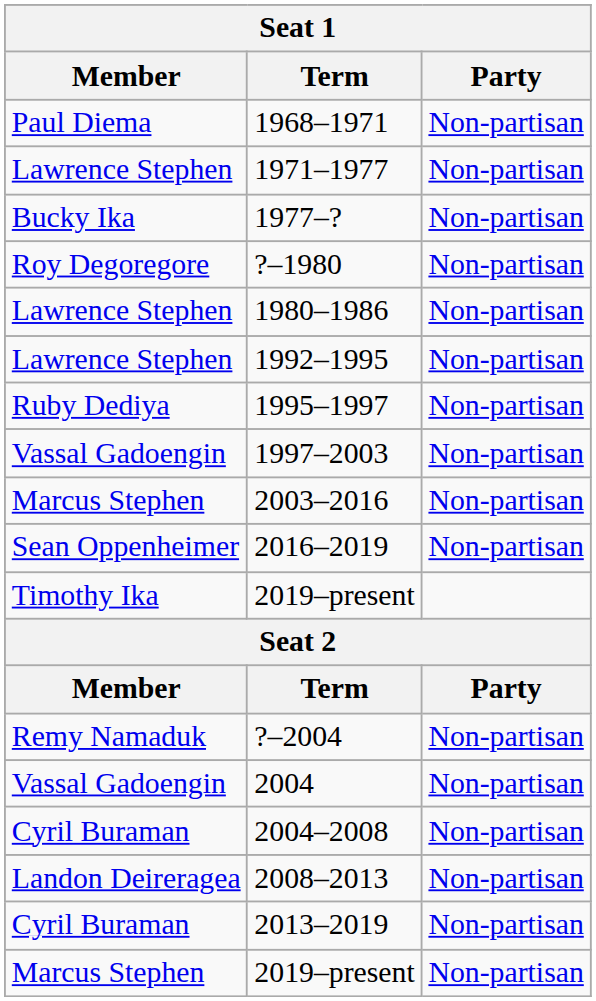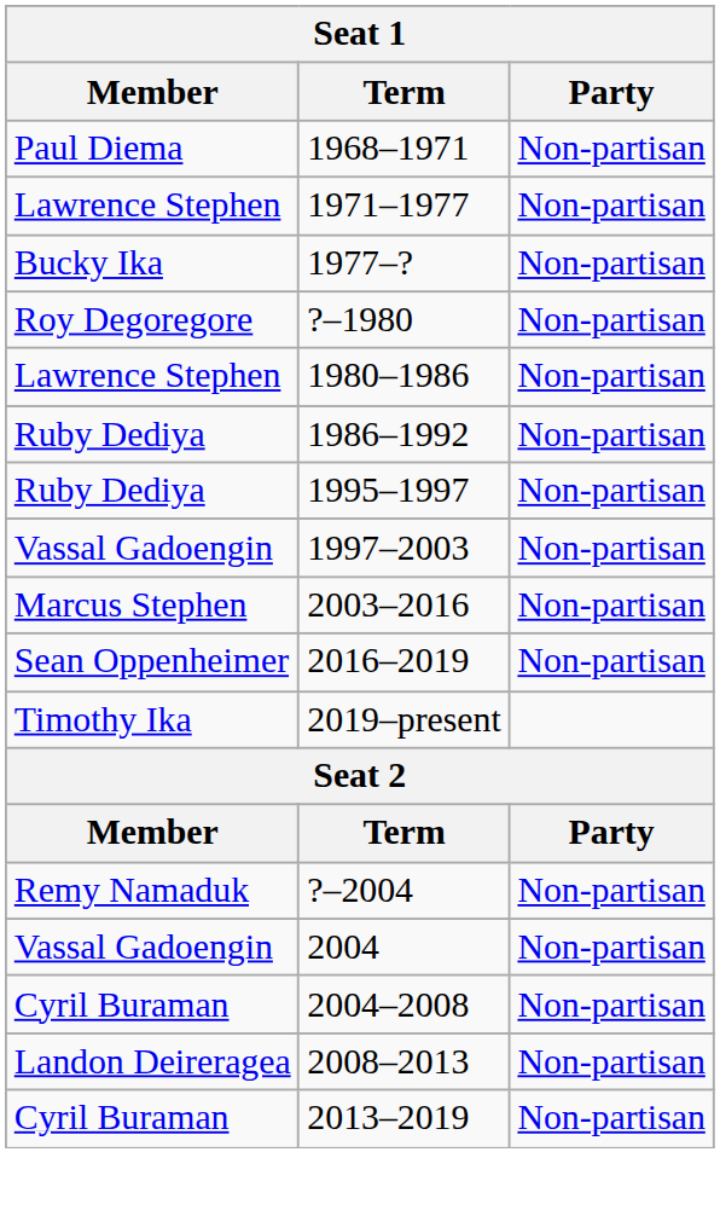+ row: Ruby Dediya | 1986–1992 | Non-partisan
- row: Lawrence Stephen | 1992–1995 | Non-partisan
- row: Marcus Stephen | 2019–present | Non-partisan
